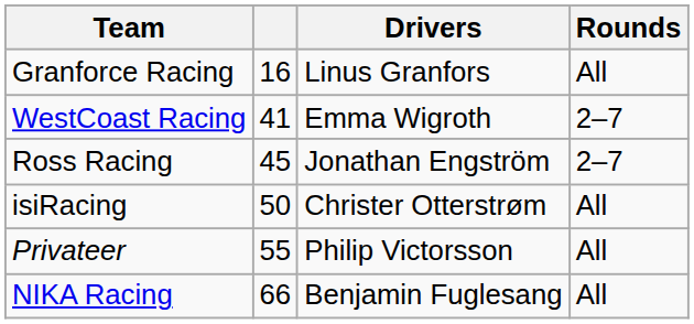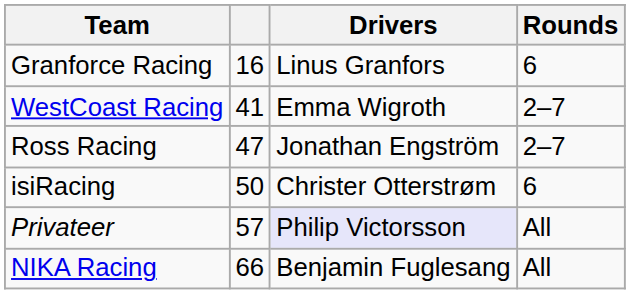Granforce Racing | Rounds: All -> 6
Ross Racing | column 2: 45 -> 47
isiRacing | Rounds: All -> 6
Privateer | column 2: 55 -> 57
Privateer | Drivers: no background -> lavender background
